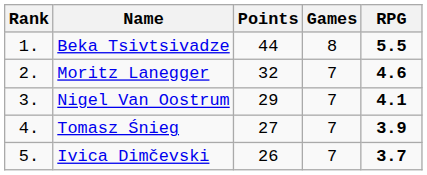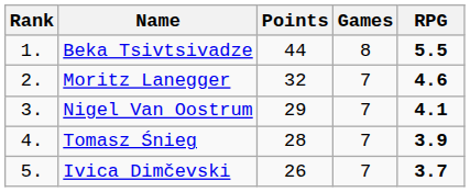Tomasz Śnieg | Points: 27 -> 28
